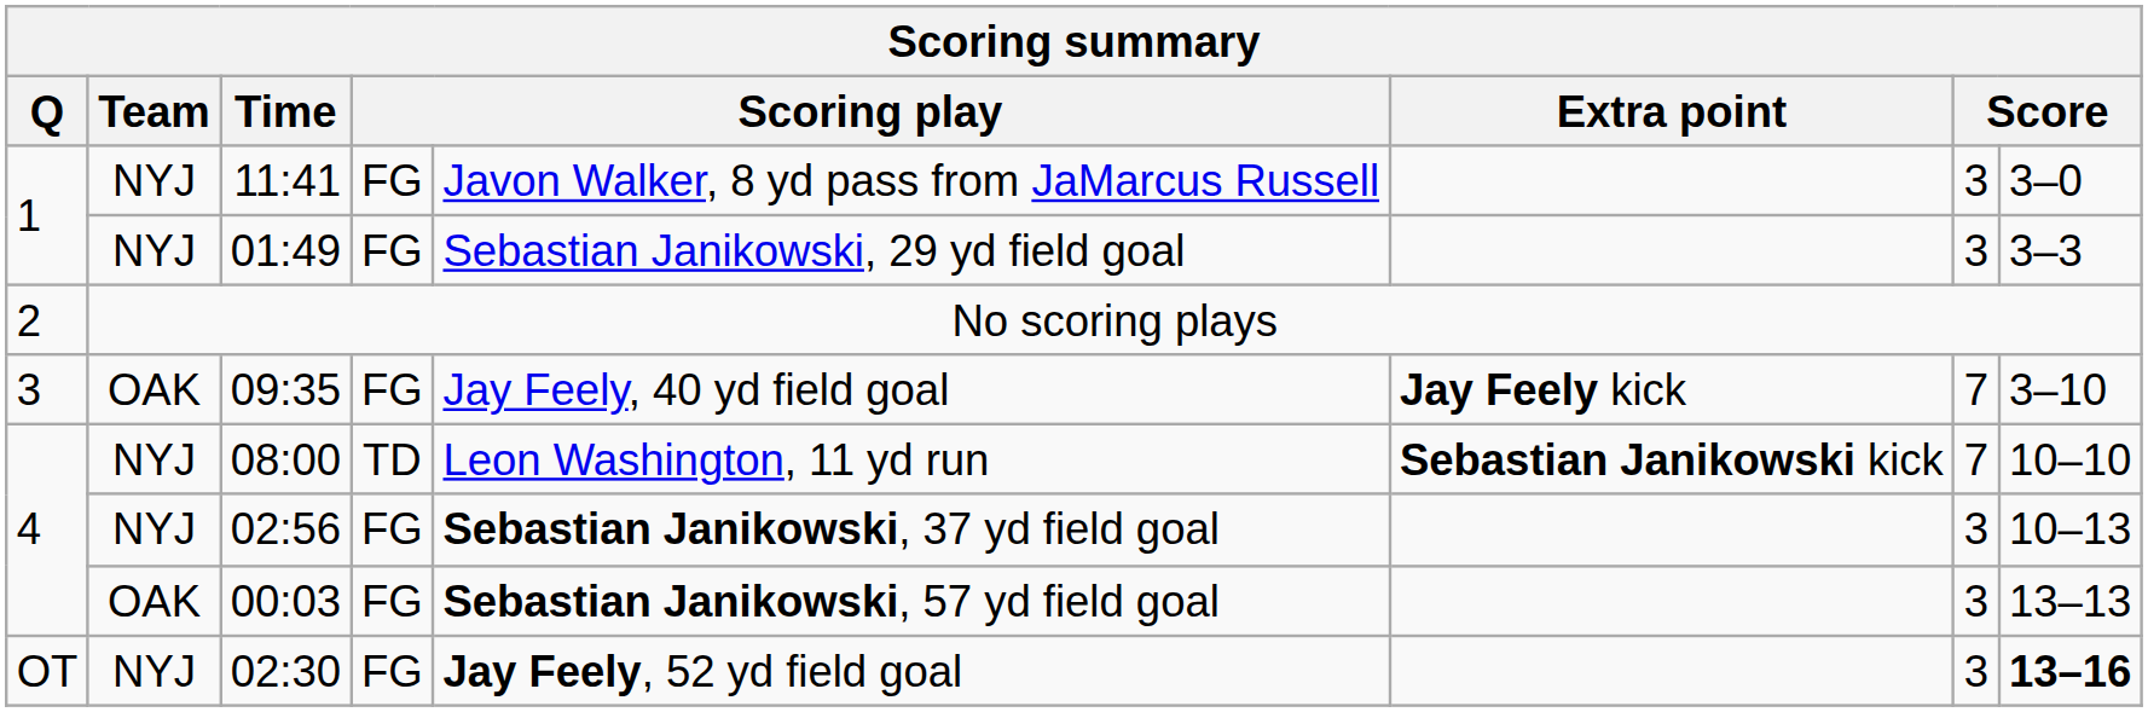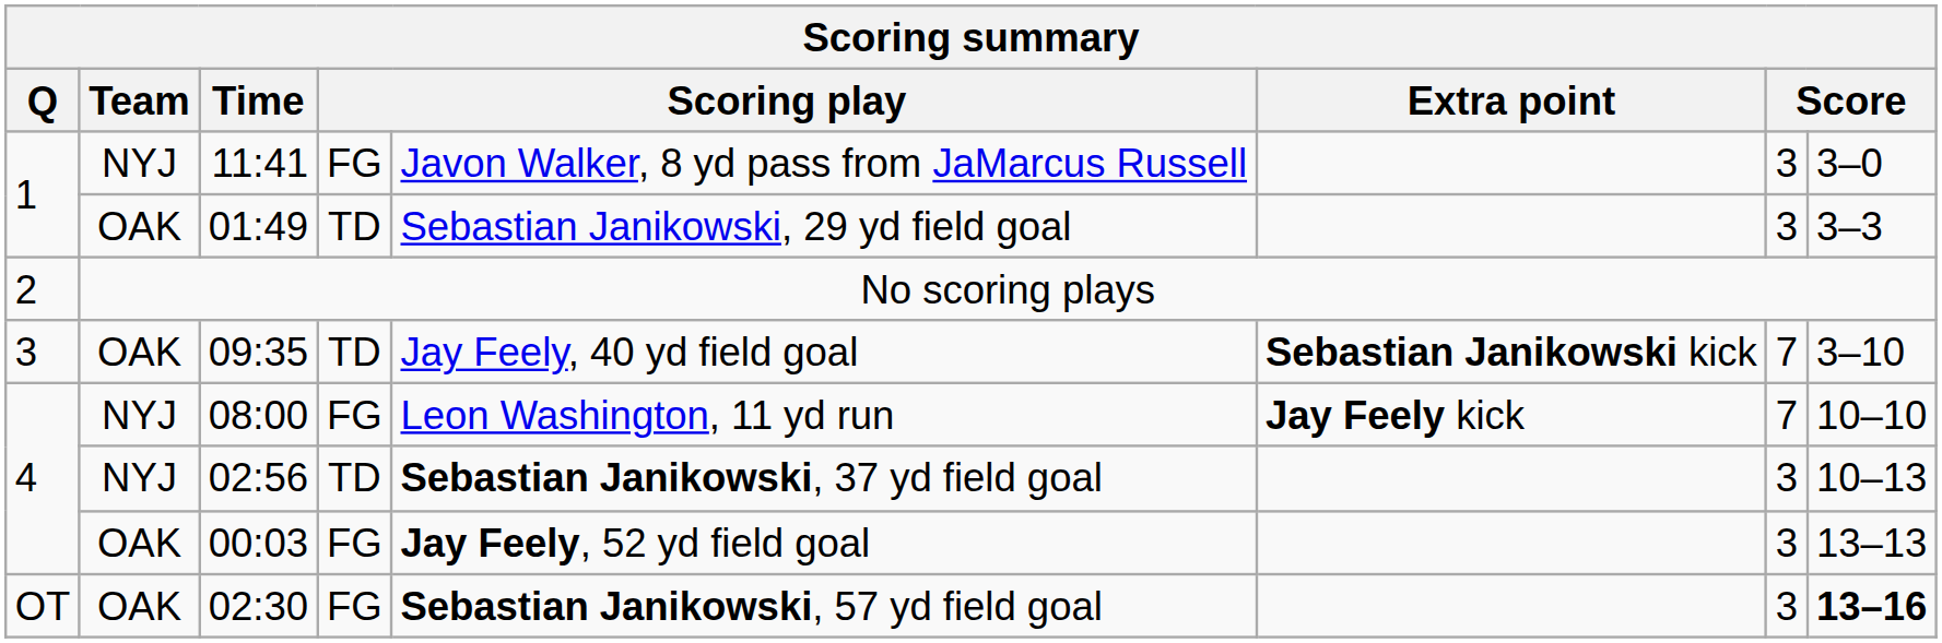01:49 | Team: NYJ -> OAK
01:49 | column 4: FG -> TD
09:35 | column 4: FG -> TD
09:35 | Extra point: Jay Feely kick -> Sebastian Janikowski kick
08:00 | column 4: TD -> FG
08:00 | Extra point: Sebastian Janikowski kick -> Jay Feely kick
02:56 | column 4: FG -> TD
00:03 | column 5: Sebastian Janikowski, 57 yd field goal -> Jay Feely, 52 yd field goal
02:30 | Team: NYJ -> OAK
02:30 | column 5: Jay Feely, 52 yd field goal -> Sebastian Janikowski, 57 yd field goal
